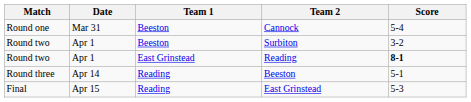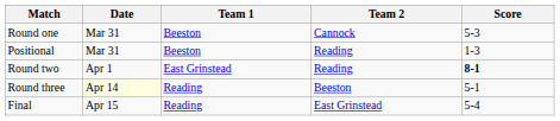Round one | Score: 5-4 -> 5-3
+ row: Positional | Mar 31 | Beeston | Reading | 1-3
- row: Round two | Apr 1 | Beeston | Surbiton | 3-2
Round three | Date: no background -> lightyellow background
Final | Score: 5-3 -> 5-4
